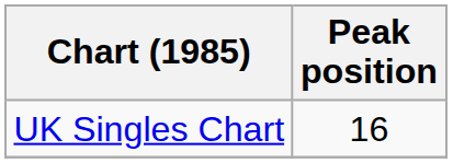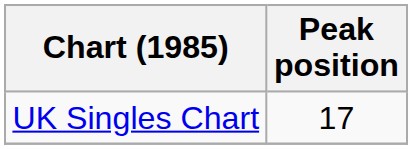UK Singles Chart | Peak position: 16 -> 17
